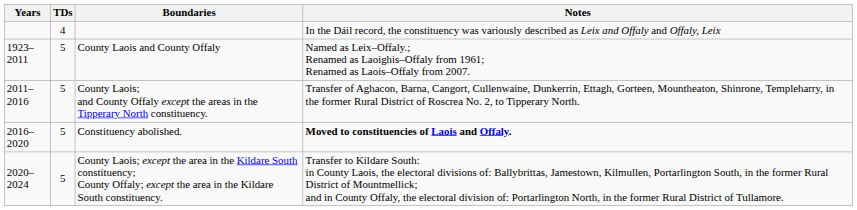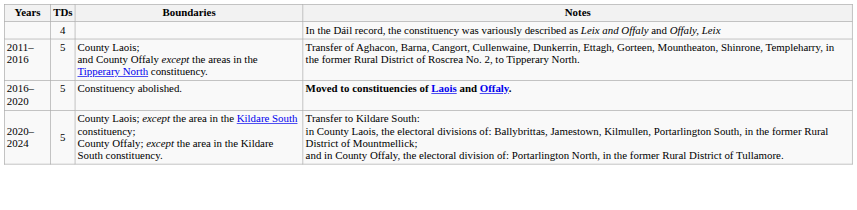- row: 1923–2011 | 5 | County Laois and County Offaly | Named as Leix–Offaly.; Renamed as Laoighis–Offaly from 1961; Renamed as Laois–Offaly from 2007.
